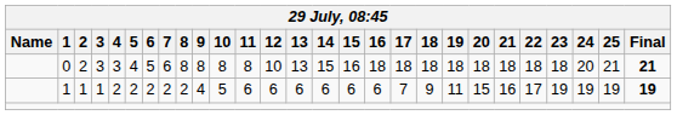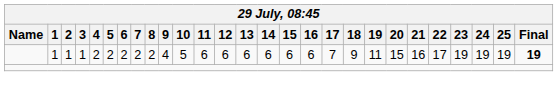- row: 0 | 2 | 3 | 3 | 4 | 5 | 6 | 8 | 8 | 8 | 8 | 10 | 13 | 15 | 16 | 18 | 18 | 18 | 18 | 18 | 18 | 18 | 18 | 20 | 21 | 21
